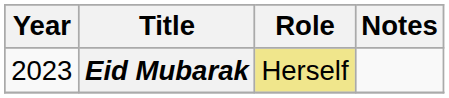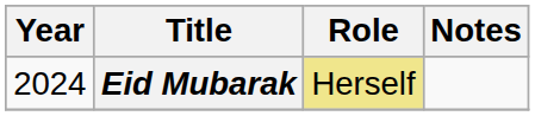Eid Mubarak | Year: 2023 -> 2024
